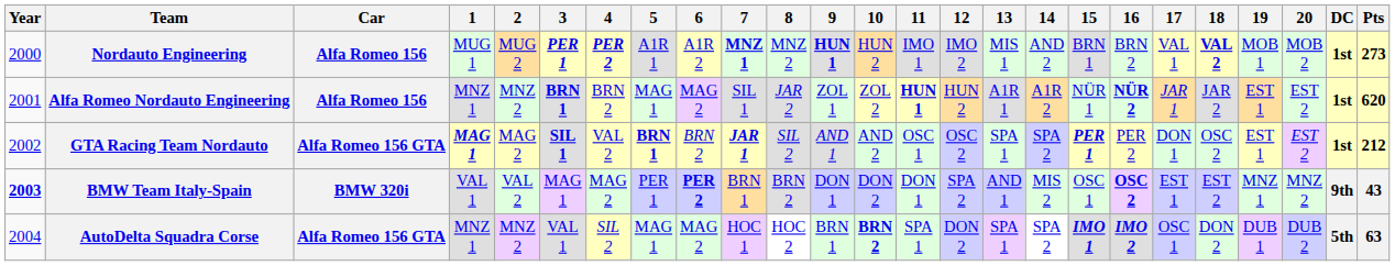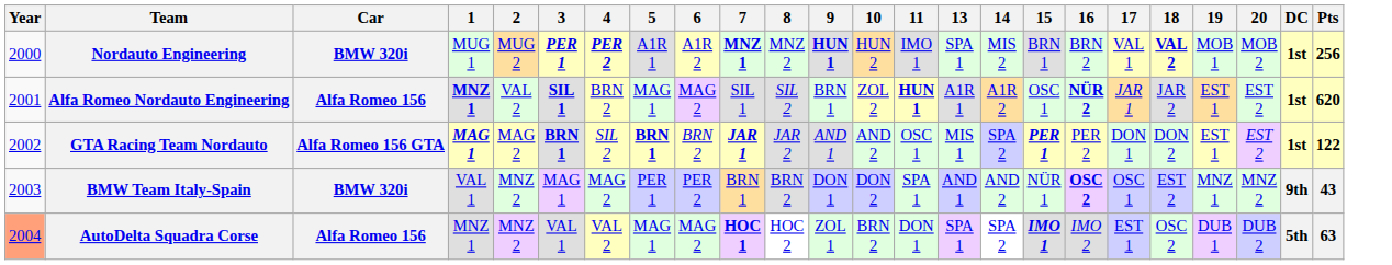- column: 12 | IMO 2 | HUN 2 | OSC 2 | SPA 2 | DON 2
Nordauto Engineering | Car: Alfa Romeo 156 -> BMW 320i
Nordauto Engineering | 13: MIS 1 -> SPA 1
Nordauto Engineering | 14: AND 2 -> MIS 2
Nordauto Engineering | Pts: 273 -> 256
Alfa Romeo Nordauto Engineering | 1: normal -> bold
Alfa Romeo Nordauto Engineering | 2: MNZ 2 -> VAL 2
Alfa Romeo Nordauto Engineering | 3: BRN 1 -> SIL 1
Alfa Romeo Nordauto Engineering | 8: JAR 2 -> SIL 2
Alfa Romeo Nordauto Engineering | 9: ZOL 1 -> BRN 1
Alfa Romeo Nordauto Engineering | 15: NÜR 1 -> OSC 1
GTA Racing Team Nordauto | 3: SIL 1 -> BRN 1
GTA Racing Team Nordauto | 4: VAL 2 -> SIL 2
GTA Racing Team Nordauto | 8: SIL 2 -> JAR 2
GTA Racing Team Nordauto | 13: SPA 1 -> MIS 1
GTA Racing Team Nordauto | 18: OSC 2 -> DON 2
GTA Racing Team Nordauto | Pts: 212 -> 122
BMW Team Italy-Spain | Year: bold -> normal
BMW Team Italy-Spain | 2: VAL 2 -> MNZ 2
BMW Team Italy-Spain | 6: bold -> normal
BMW Team Italy-Spain | 11: DON 1 -> SPA 1
BMW Team Italy-Spain | 14: MIS 2 -> AND 2
BMW Team Italy-Spain | 15: OSC 1 -> NÜR 1
BMW Team Italy-Spain | 17: EST 1 -> OSC 1
AutoDelta Squadra Corse | Year: no background -> lightsalmon background
AutoDelta Squadra Corse | Car: Alfa Romeo 156 GTA -> Alfa Romeo 156
AutoDelta Squadra Corse | 4: SIL 2 -> VAL 2
AutoDelta Squadra Corse | 7: normal -> bold
AutoDelta Squadra Corse | 9: BRN 1 -> ZOL 1
AutoDelta Squadra Corse | 10: bold -> normal
AutoDelta Squadra Corse | 11: SPA 1 -> DON 1
AutoDelta Squadra Corse | 16: bold -> normal
AutoDelta Squadra Corse | 17: OSC 1 -> EST 1
AutoDelta Squadra Corse | 18: DON 2 -> OSC 2
